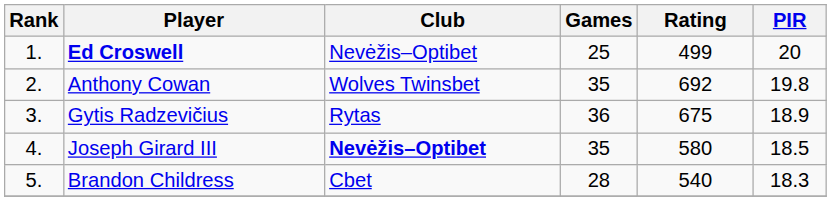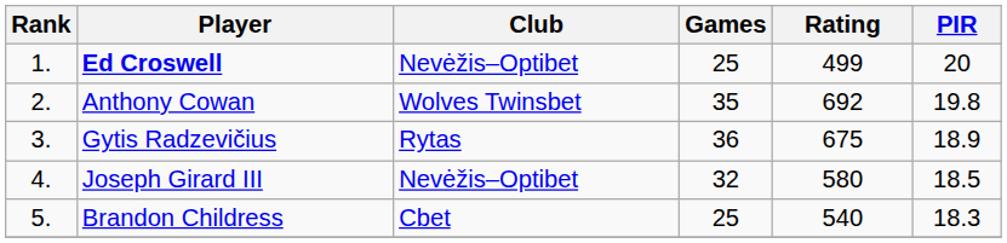Joseph Girard III | Club: bold -> normal
Joseph Girard III | Games: 35 -> 32
Brandon Childress | Games: 28 -> 25
